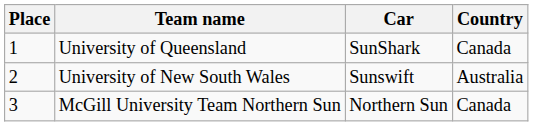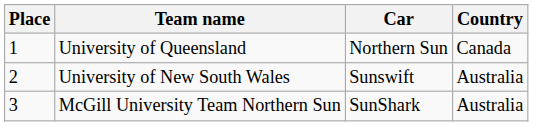University of Queensland | Car: SunShark -> Northern Sun
McGill University Team Northern Sun | Car: Northern Sun -> SunShark
McGill University Team Northern Sun | Country: Canada -> Australia
